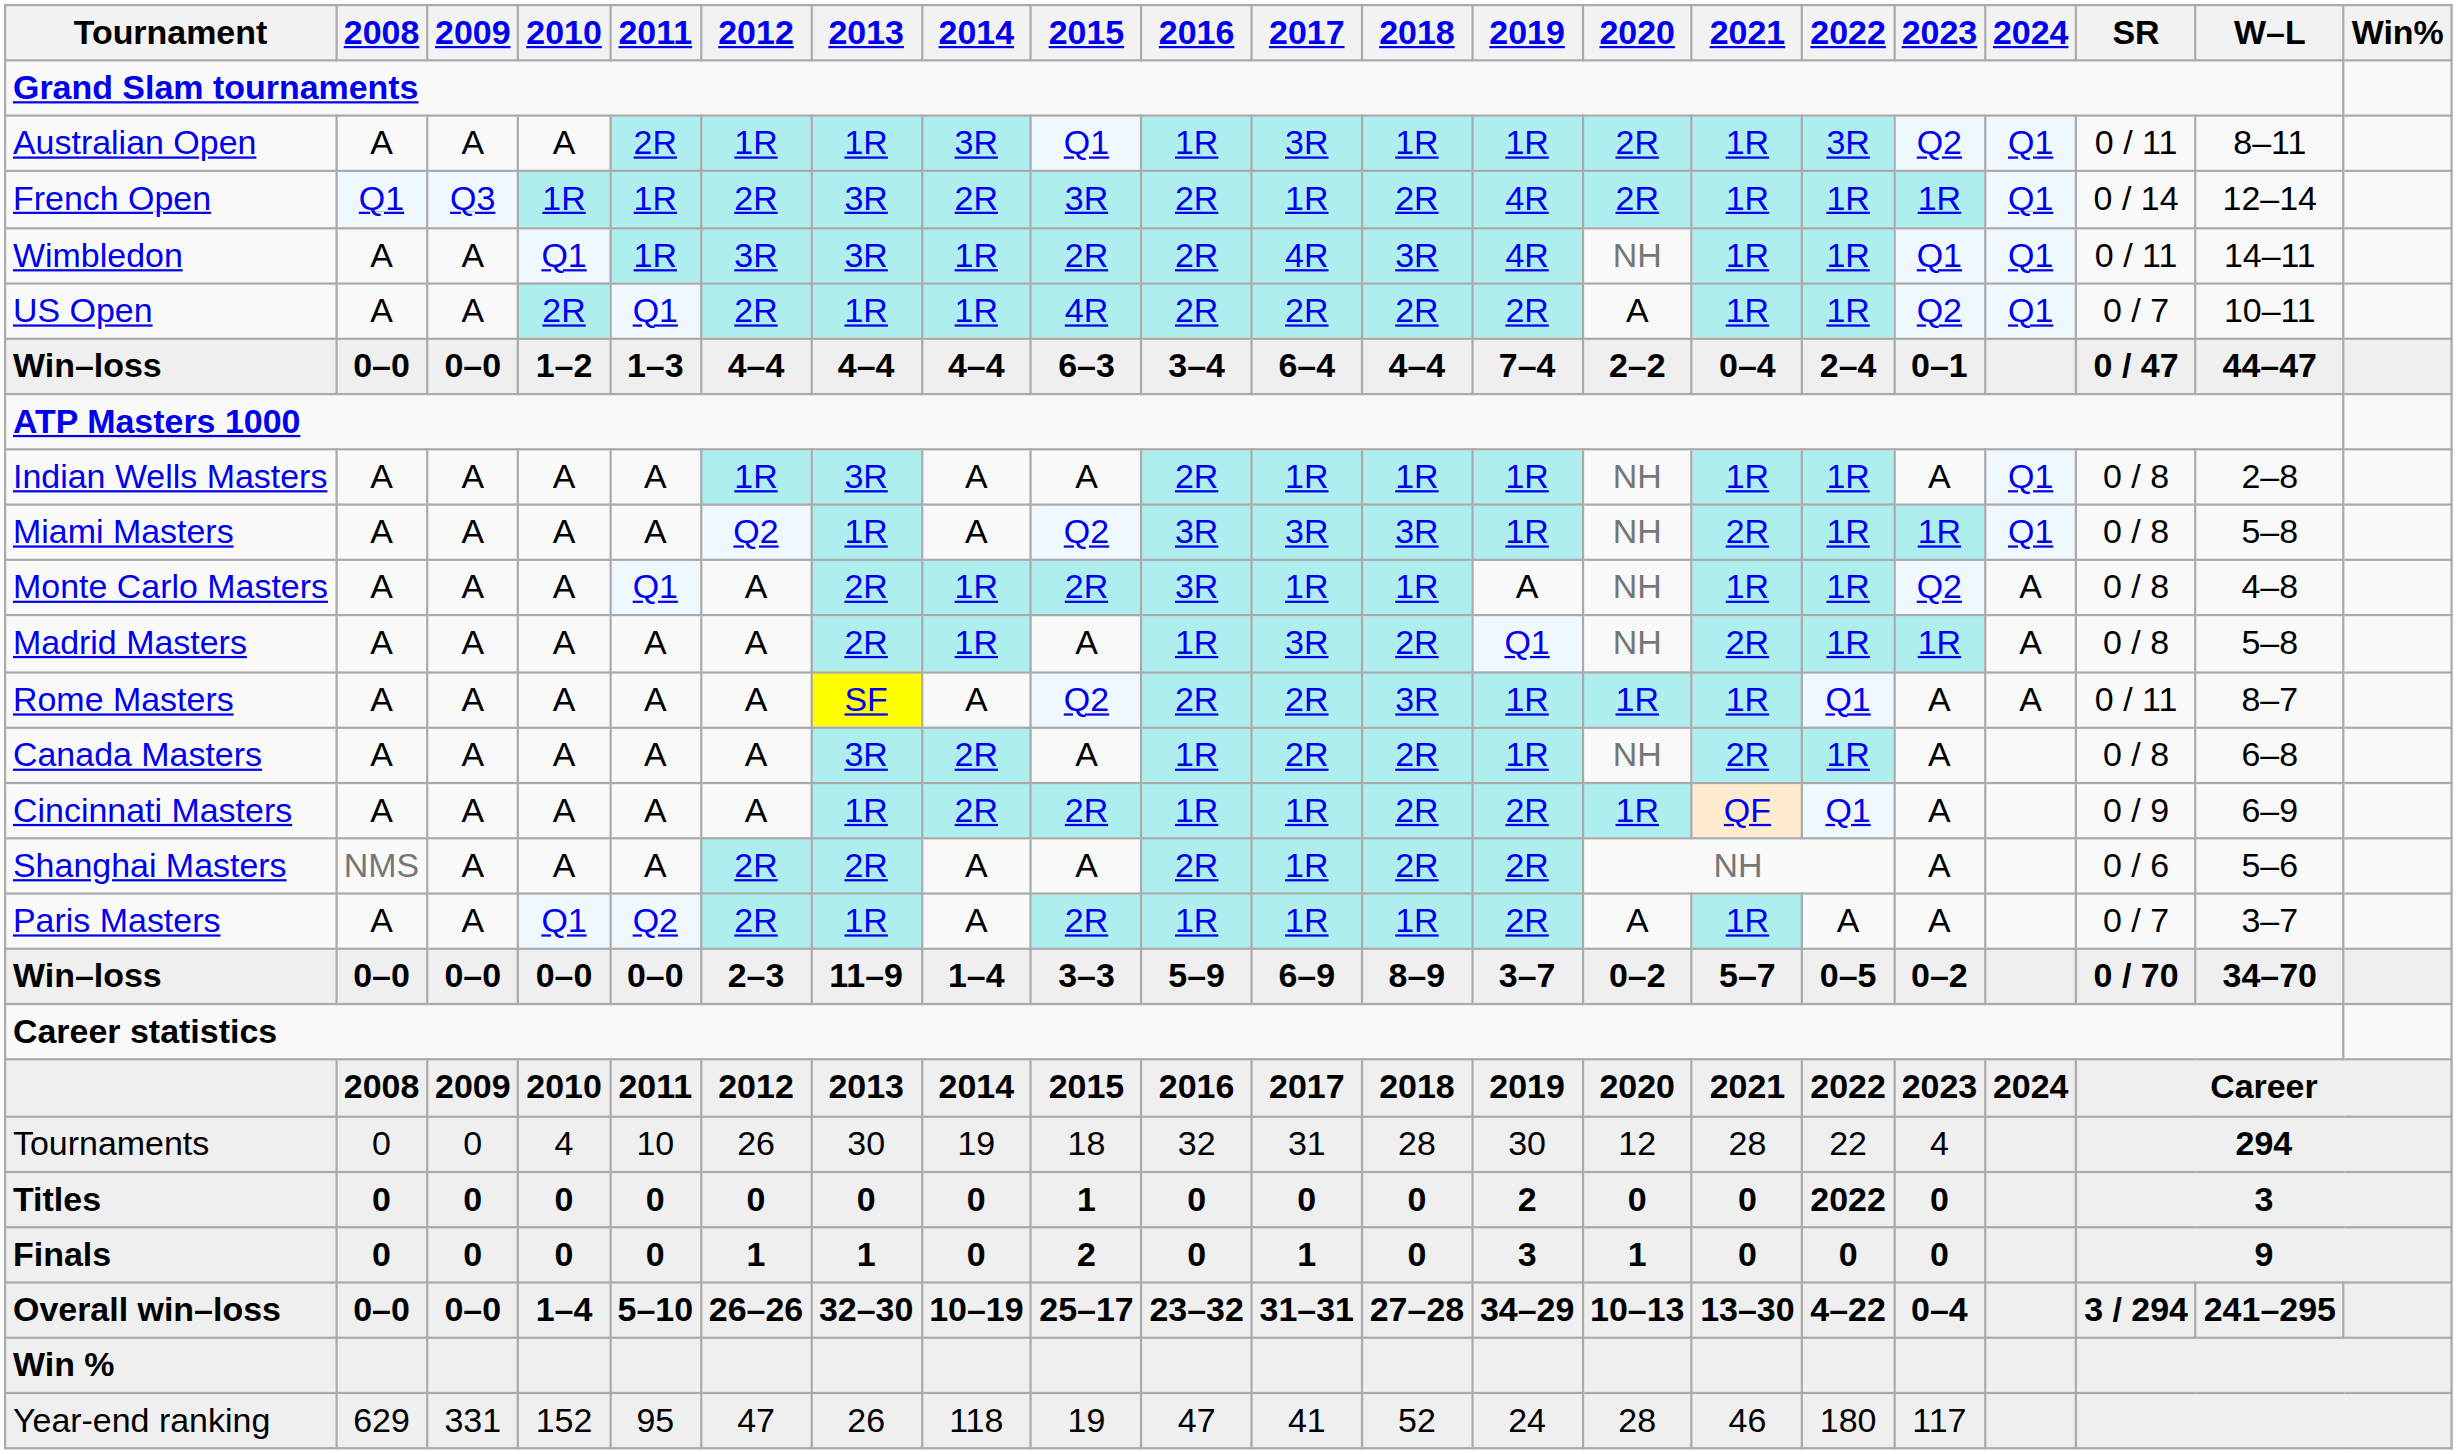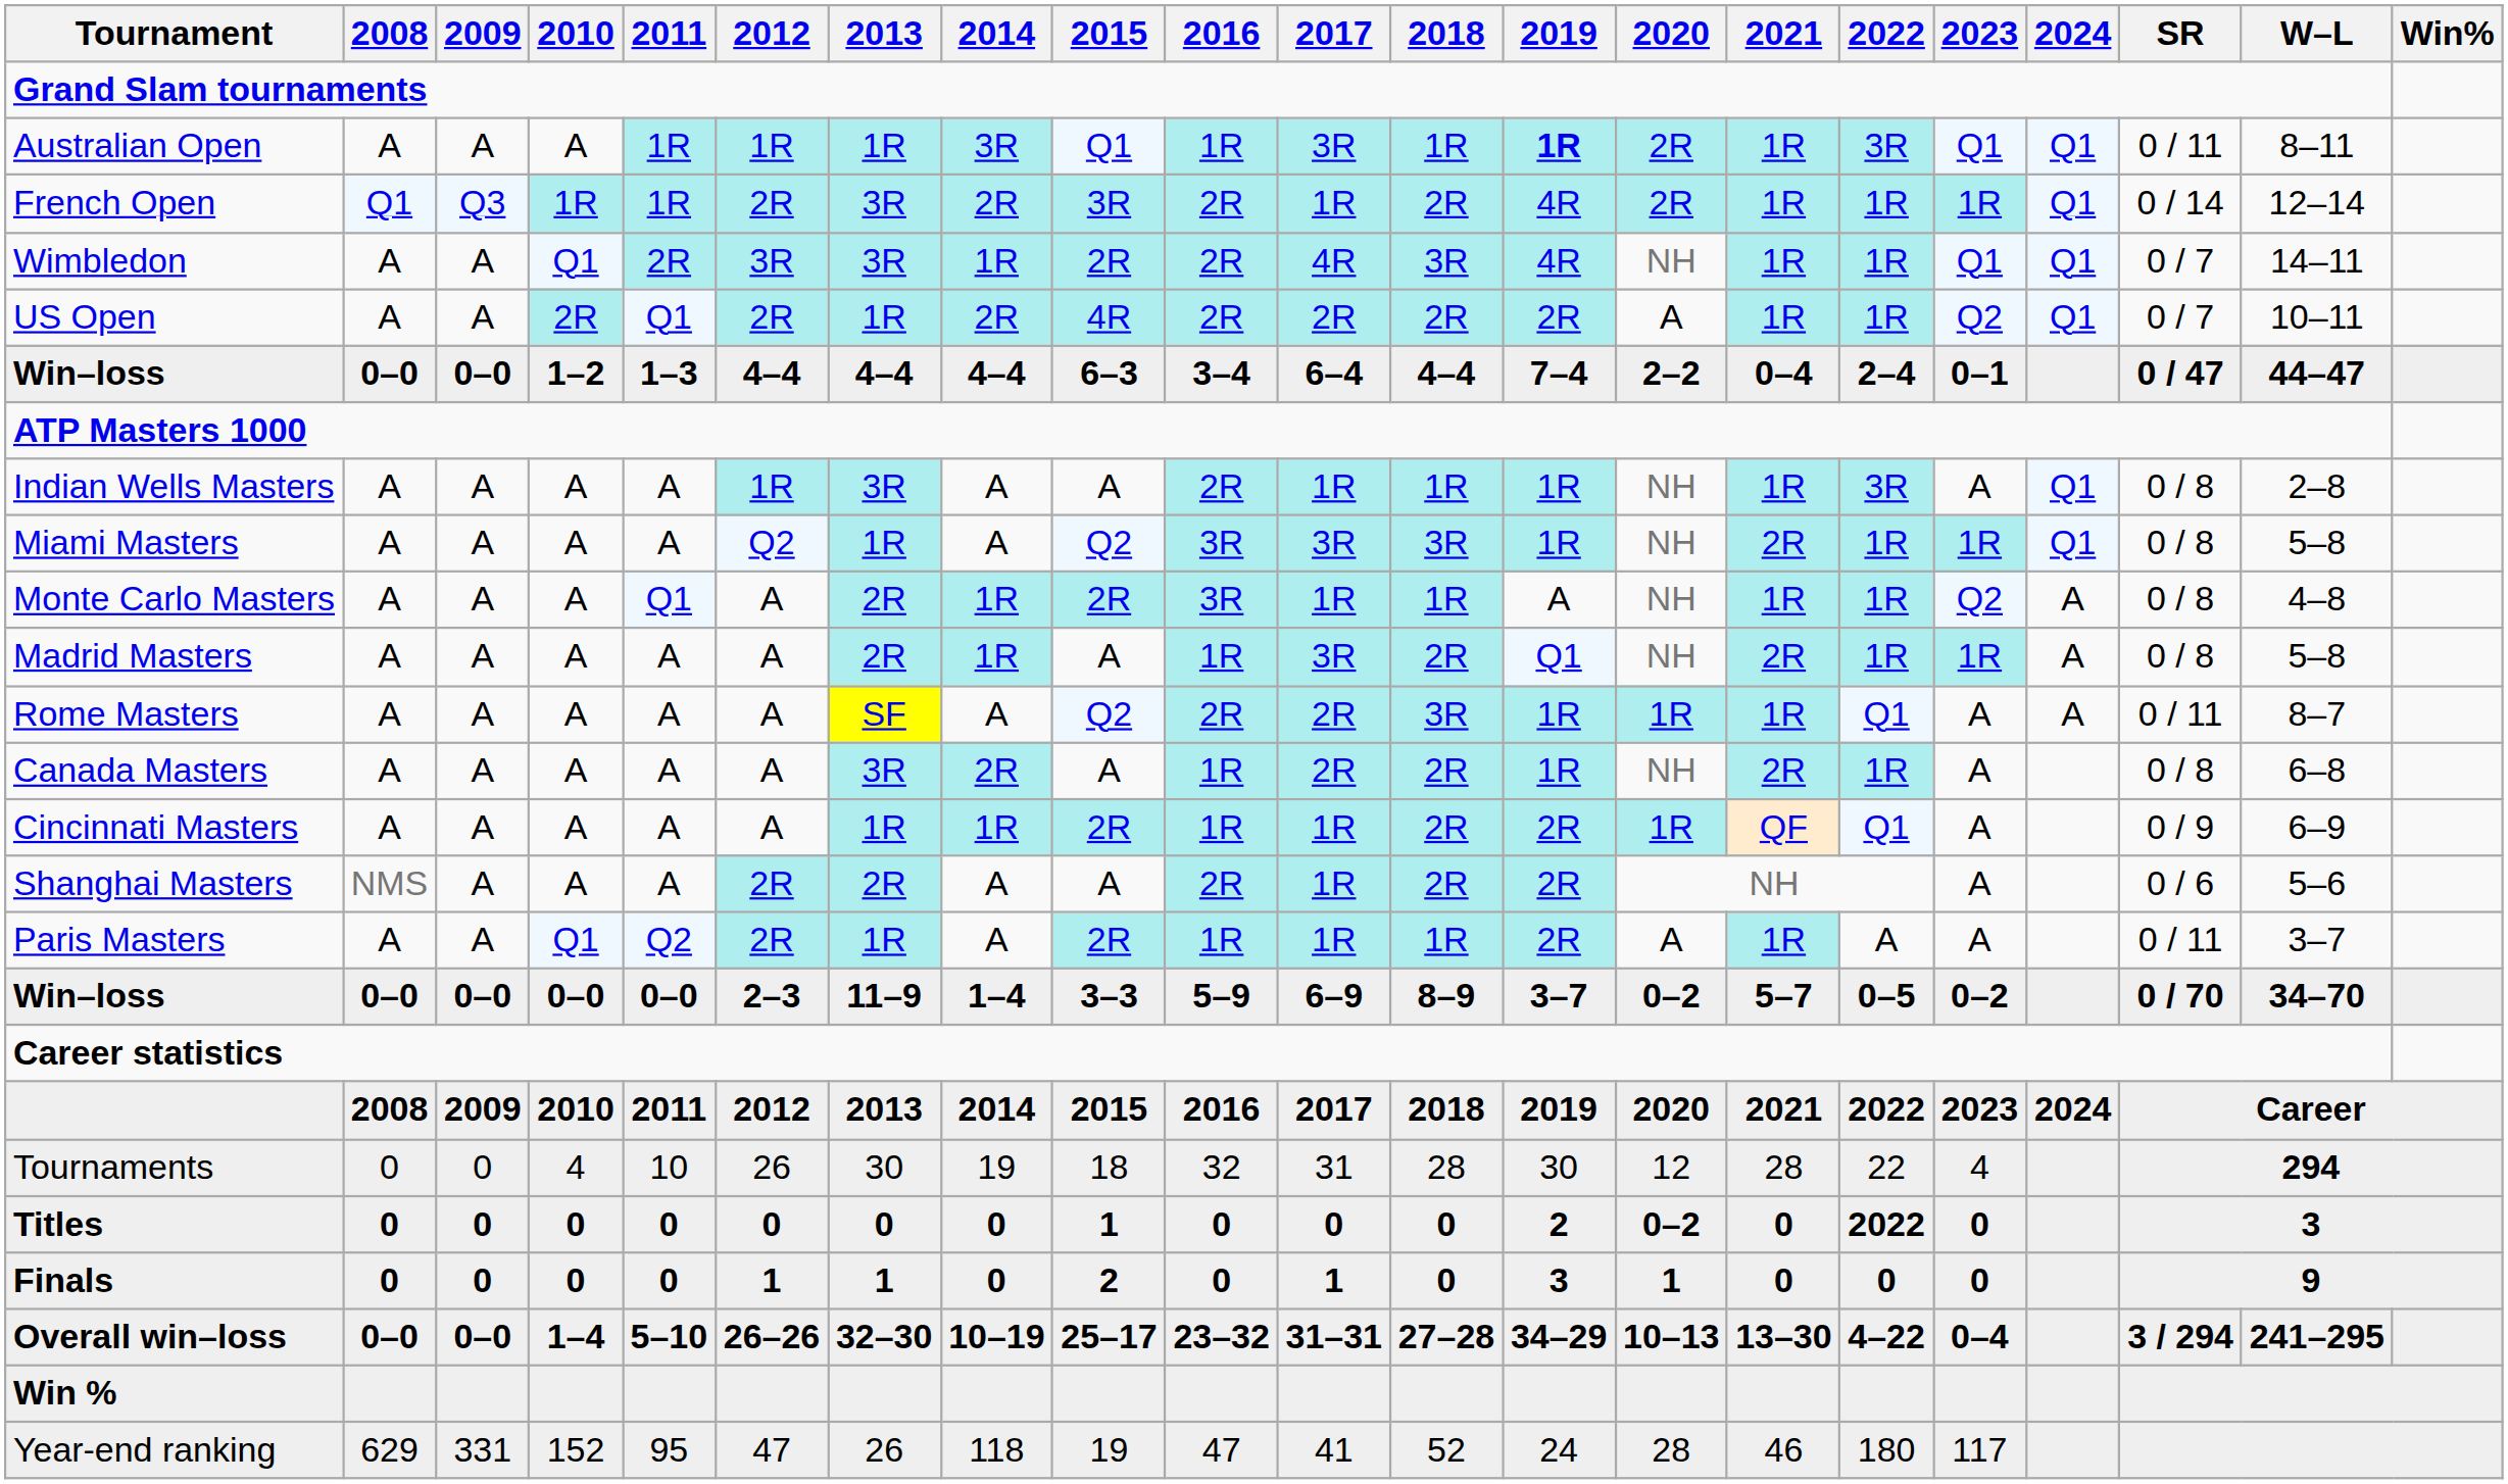Australian Open | 2011: 2R -> 1R
Australian Open | 2019: normal -> bold
Australian Open | 2023: Q2 -> Q1
Wimbledon | 2011: 1R -> 2R
Wimbledon | SR: 0 / 11 -> 0 / 7
US Open | 2014: 1R -> 2R
Indian Wells Masters | 2022: 1R -> 3R
Cincinnati Masters | 2014: 2R -> 1R
Paris Masters | SR: 0 / 7 -> 0 / 11
Titles | 2020: 0 -> 0–2
